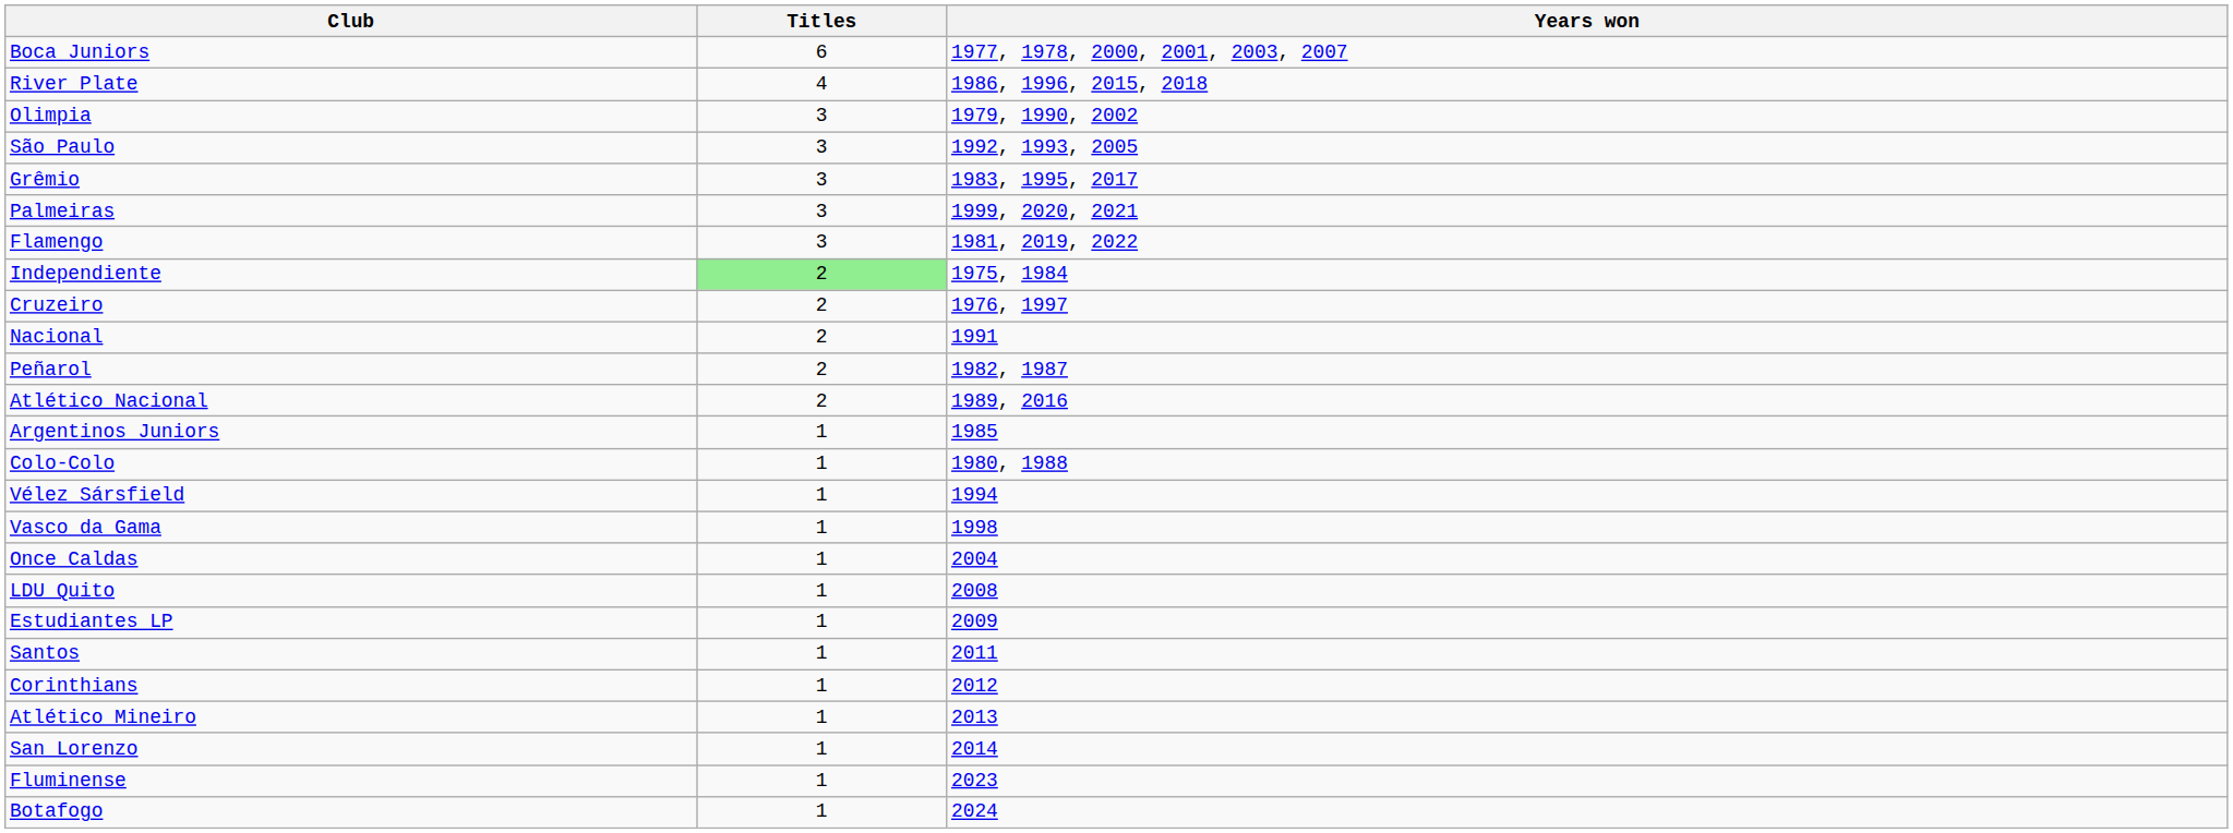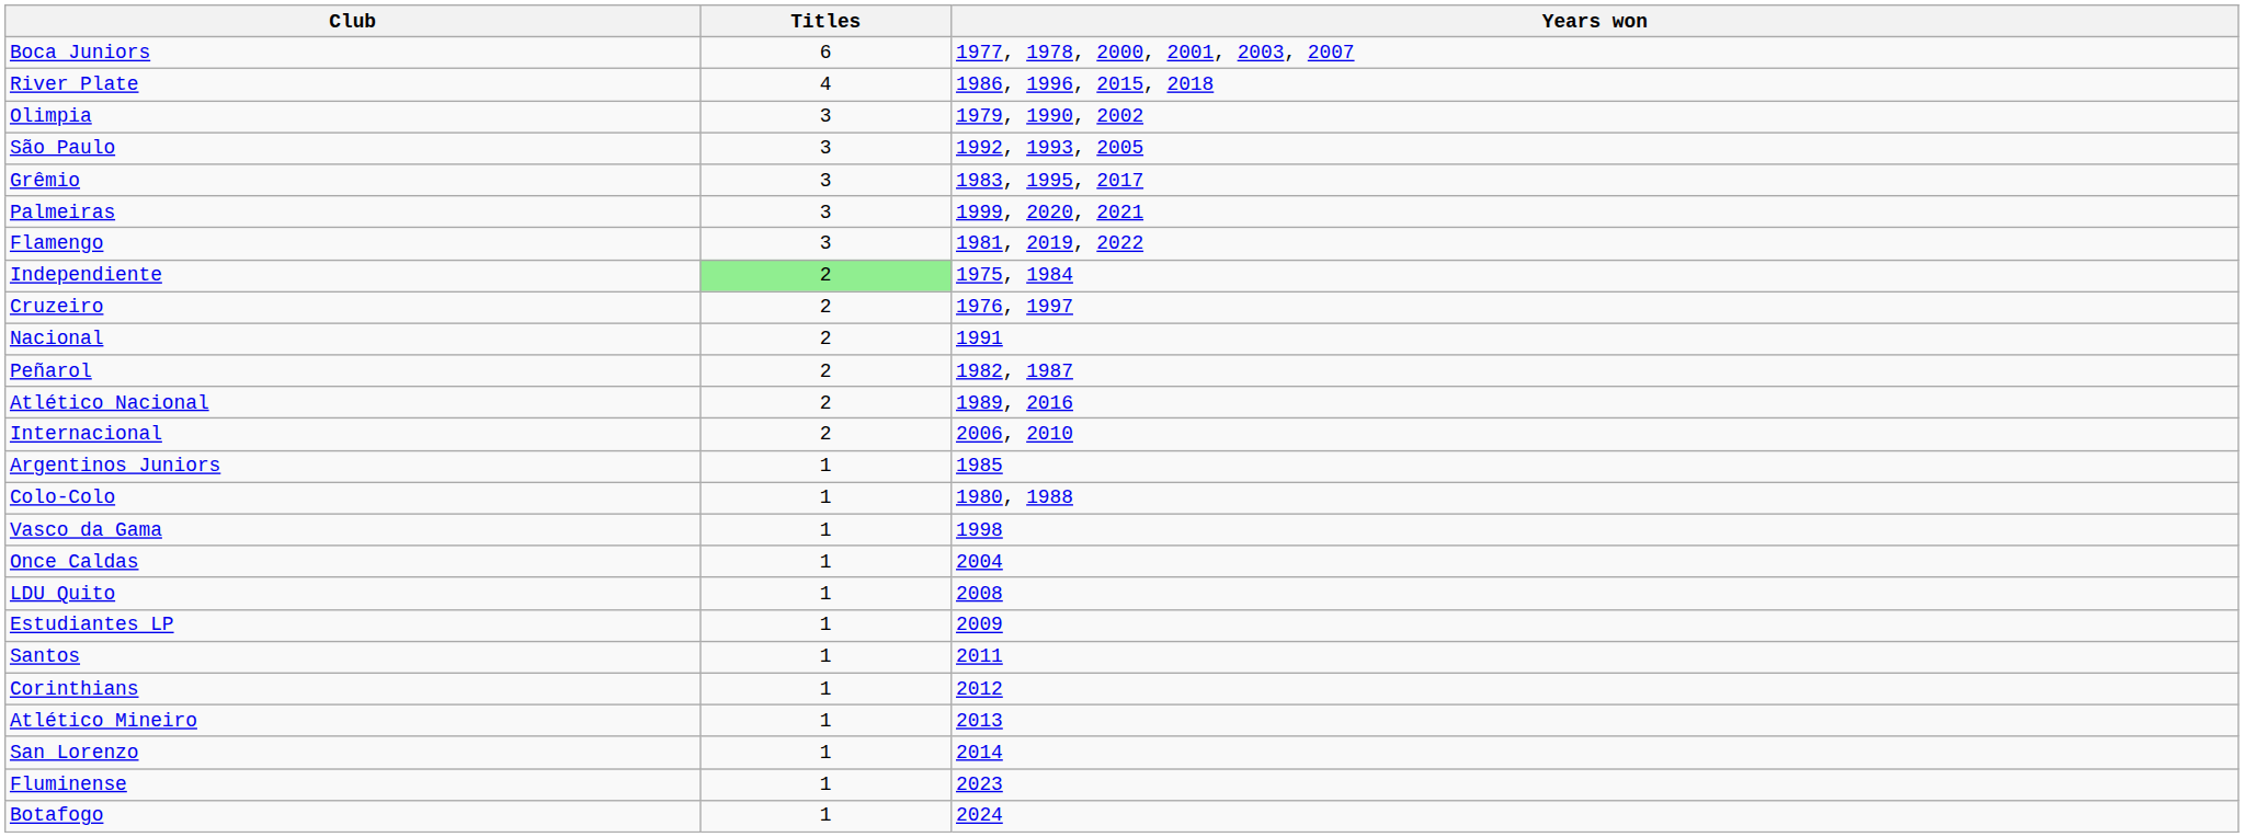+ row: Internacional | 2 | 2006, 2010
- row: Vélez Sársfield | 1 | 1994
